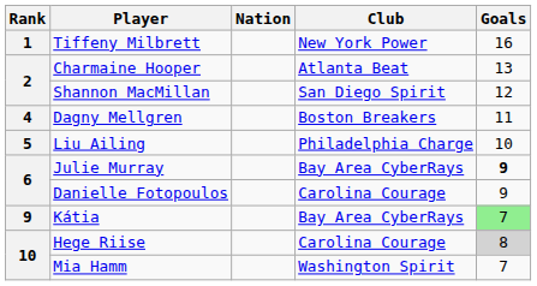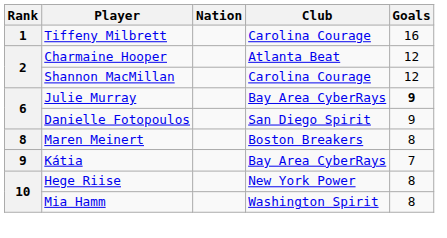Tiffeny Milbrett | Club: New York Power -> Carolina Courage
Charmaine Hooper | Goals: 13 -> 12
Shannon MacMillan | Club: San Diego Spirit -> Carolina Courage
- row: 4 | Dagny Mellgren | Boston Breakers | 11
- row: 5 | Liu Ailing | Philadelphia Charge | 10
Danielle Fotopoulos | Club: Carolina Courage -> San Diego Spirit
+ row: 8 | Maren Meinert | Boston Breakers | 8
Kátia | Goals: lightgreen background -> no background
Hege Riise | Club: Carolina Courage -> New York Power
Hege Riise | Goals: lightgrey background -> no background
Mia Hamm | Goals: 7 -> 8
